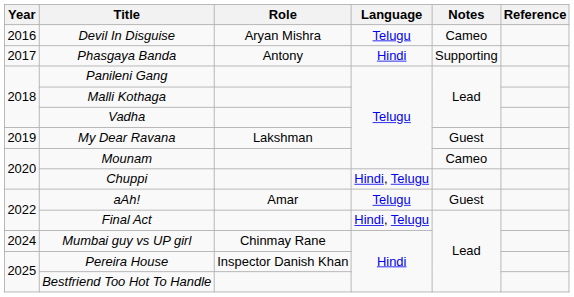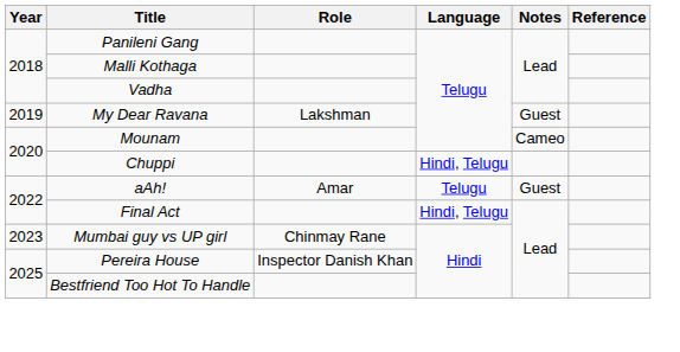- row: 2016 | Devil In Disguise | Aryan Mishra | Telugu | Cameo
- row: 2017 | Phasgaya Banda | Antony | Hindi | Supporting
Mumbai guy vs UP girl | Year: 2024 -> 2023
